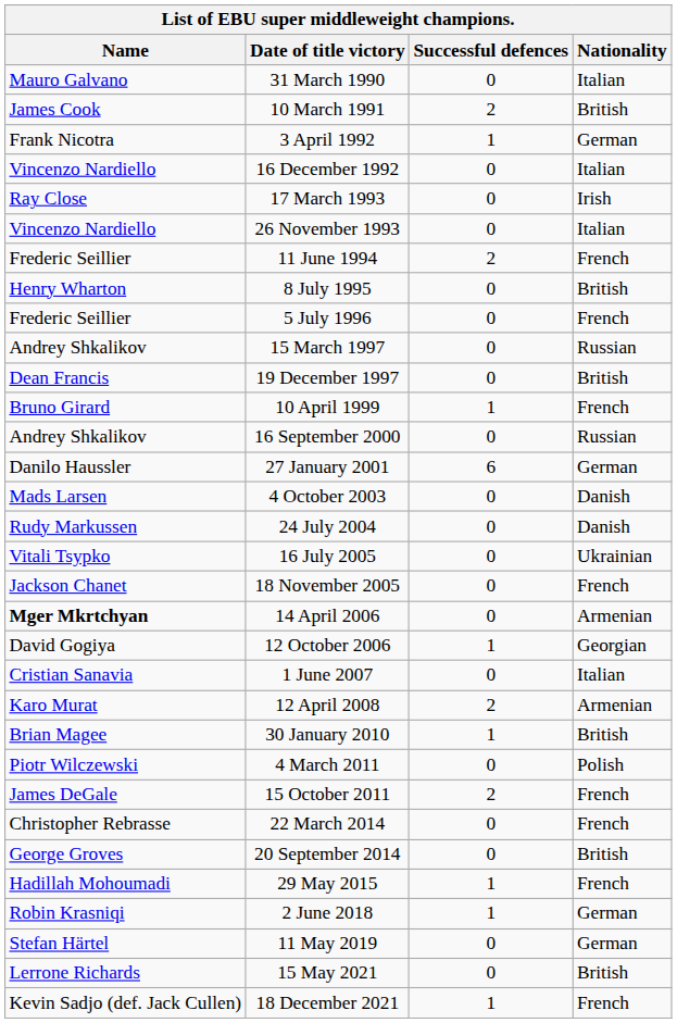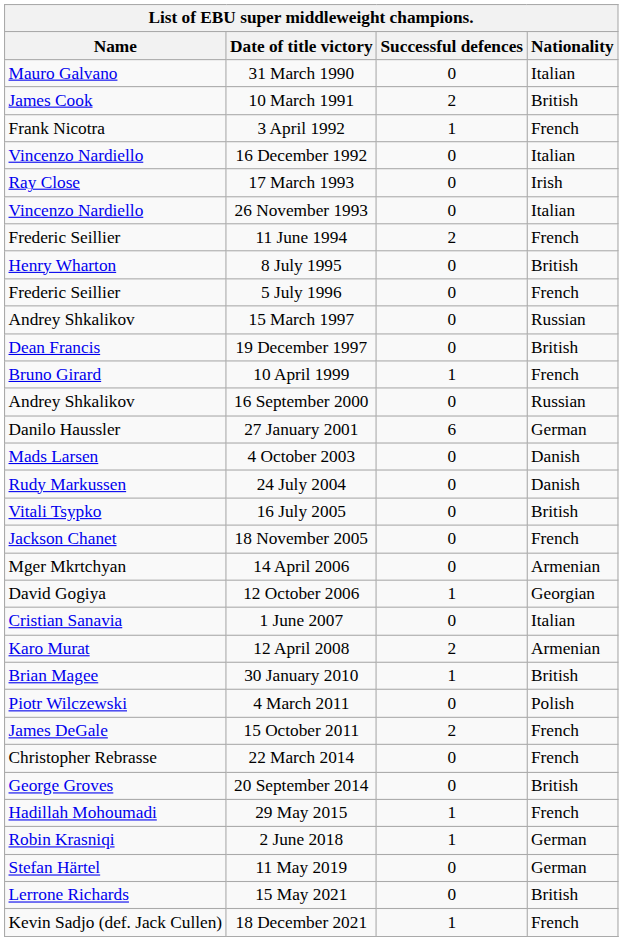3 April 1992 | Nationality: German -> French
16 July 2005 | Nationality: Ukrainian -> British
14 April 2006 | Name: bold -> normal
